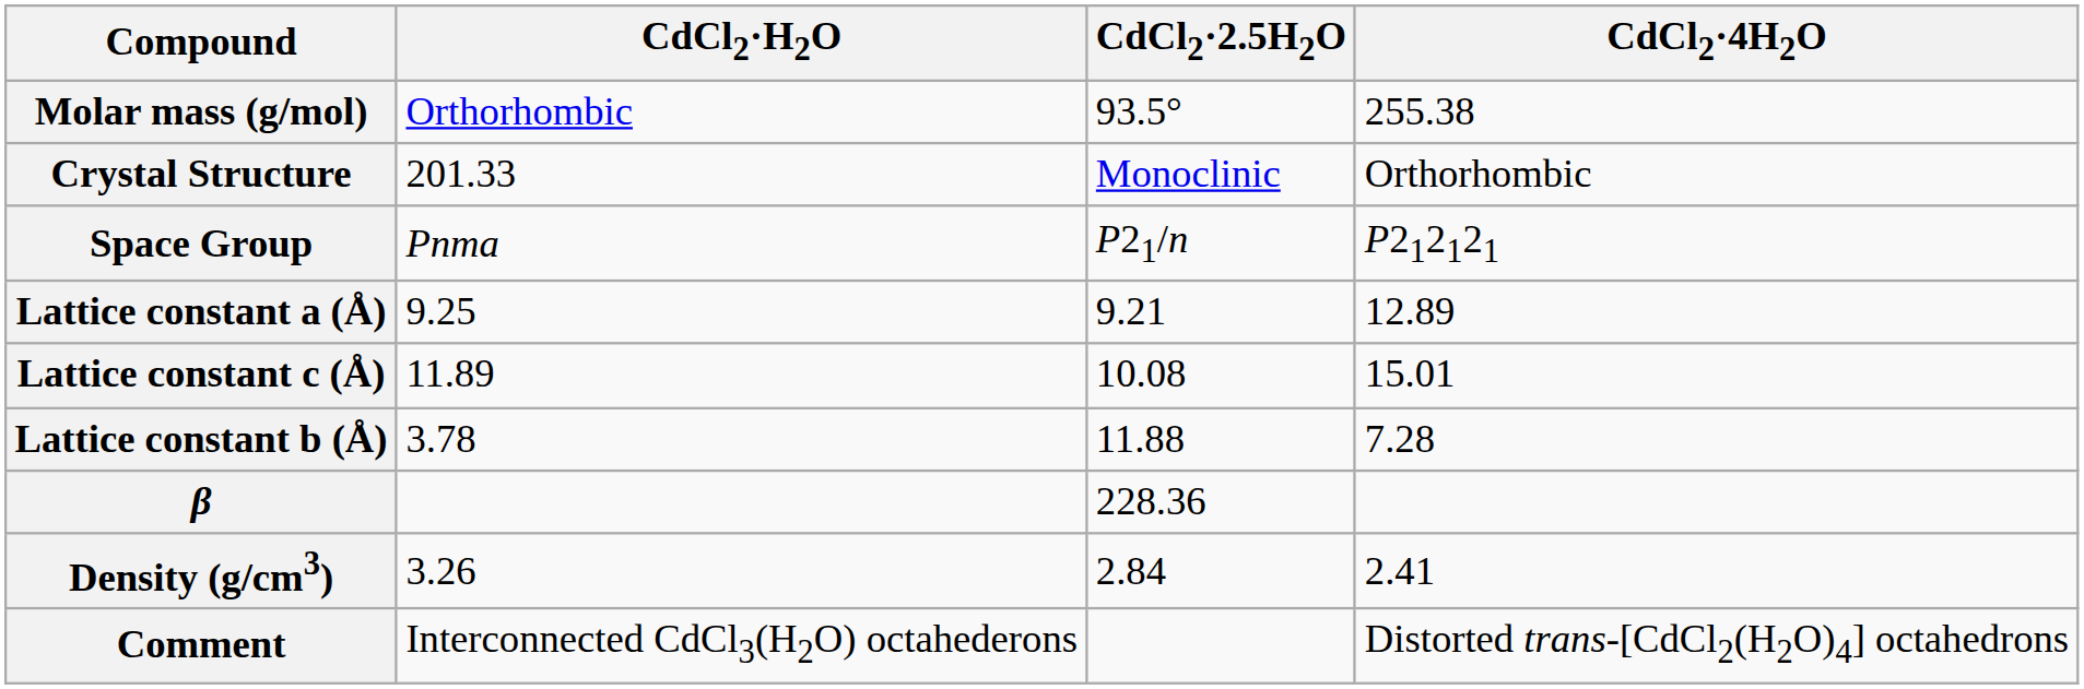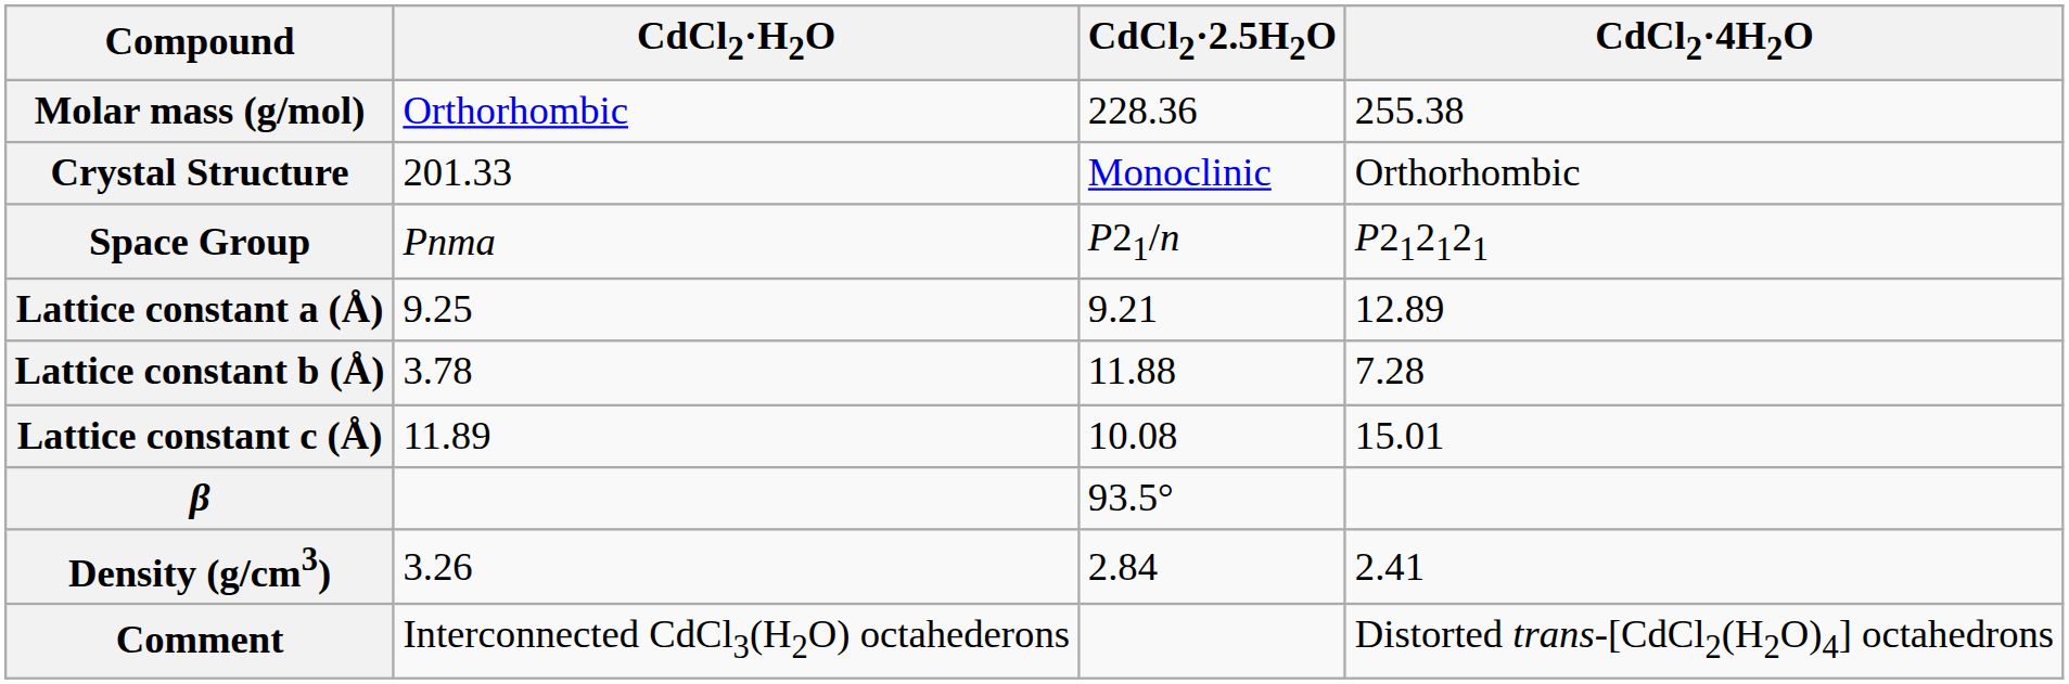Molar mass (g/mol) | CdCl2·2.5H2O: 93.5° -> 228.36
rows swapped: Lattice constant b (Å) <-> Lattice constant c (Å)
β | CdCl2·2.5H2O: 228.36 -> 93.5°
